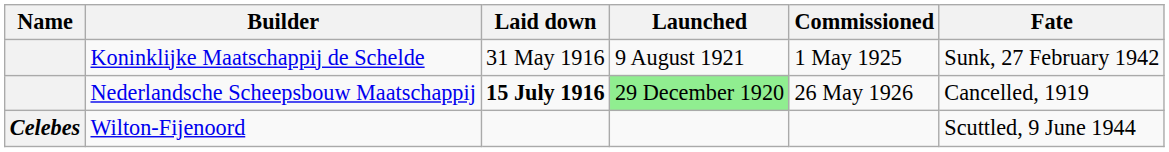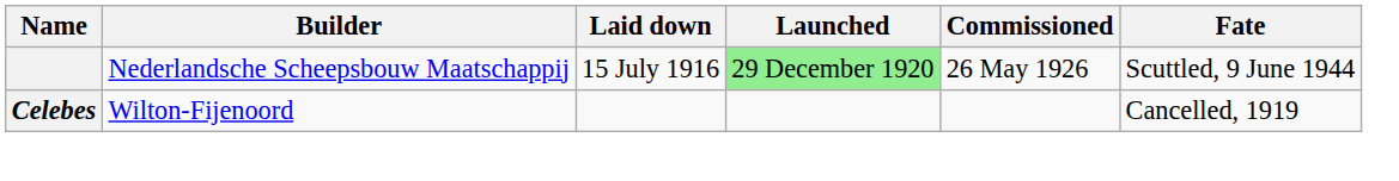- row: Koninklijke Maatschappij de Schelde | 31 May 1916 | 9 August 1921 | 1 May 1925 | Sunk, 27 February 1942
Nederlandsche Scheepsbouw Maatschappij | Laid down: bold -> normal
Nederlandsche Scheepsbouw Maatschappij | Fate: Cancelled, 1919 -> Scuttled, 9 June 1944
Wilton-Fijenoord | Fate: Scuttled, 9 June 1944 -> Cancelled, 1919
